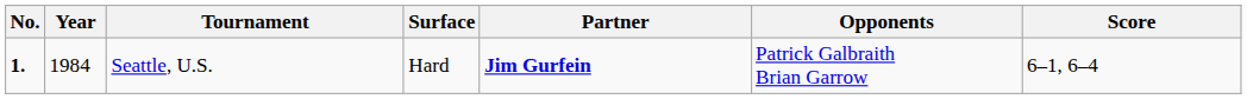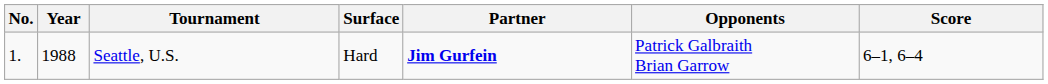Seattle, U.S. | No.: bold -> normal
Seattle, U.S. | Year: 1984 -> 1988
